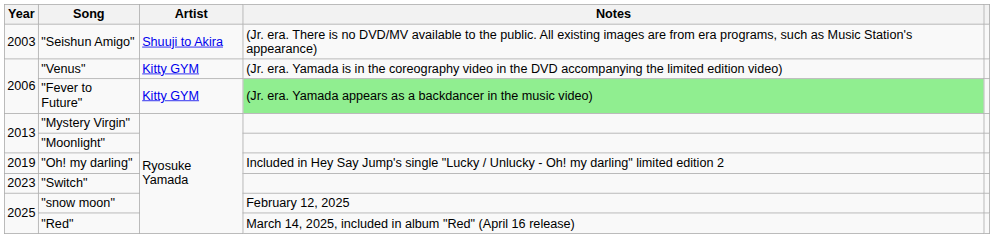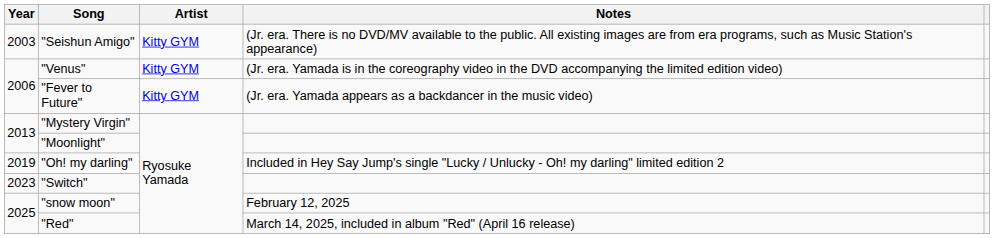"Seishun Amigo" | Artist: Shuuji to Akira -> Kitty GYM
"Fever to Future" | Notes: lightgreen background -> no background
